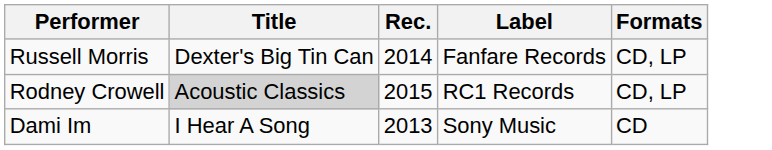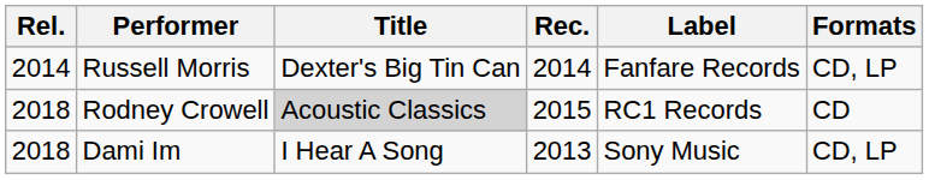+ column: Rel. | 2014 | 2018 | 2018
Rodney Crowell | Formats: CD, LP -> CD
Dami Im | Formats: CD -> CD, LP
